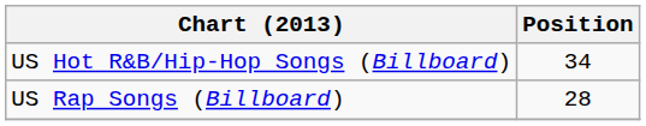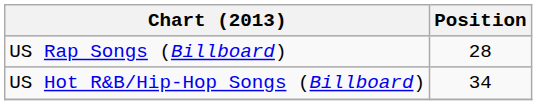rows swapped: US Hot R&B/Hip-Hop Songs (Billboard) <-> US Rap Songs (Billboard)
